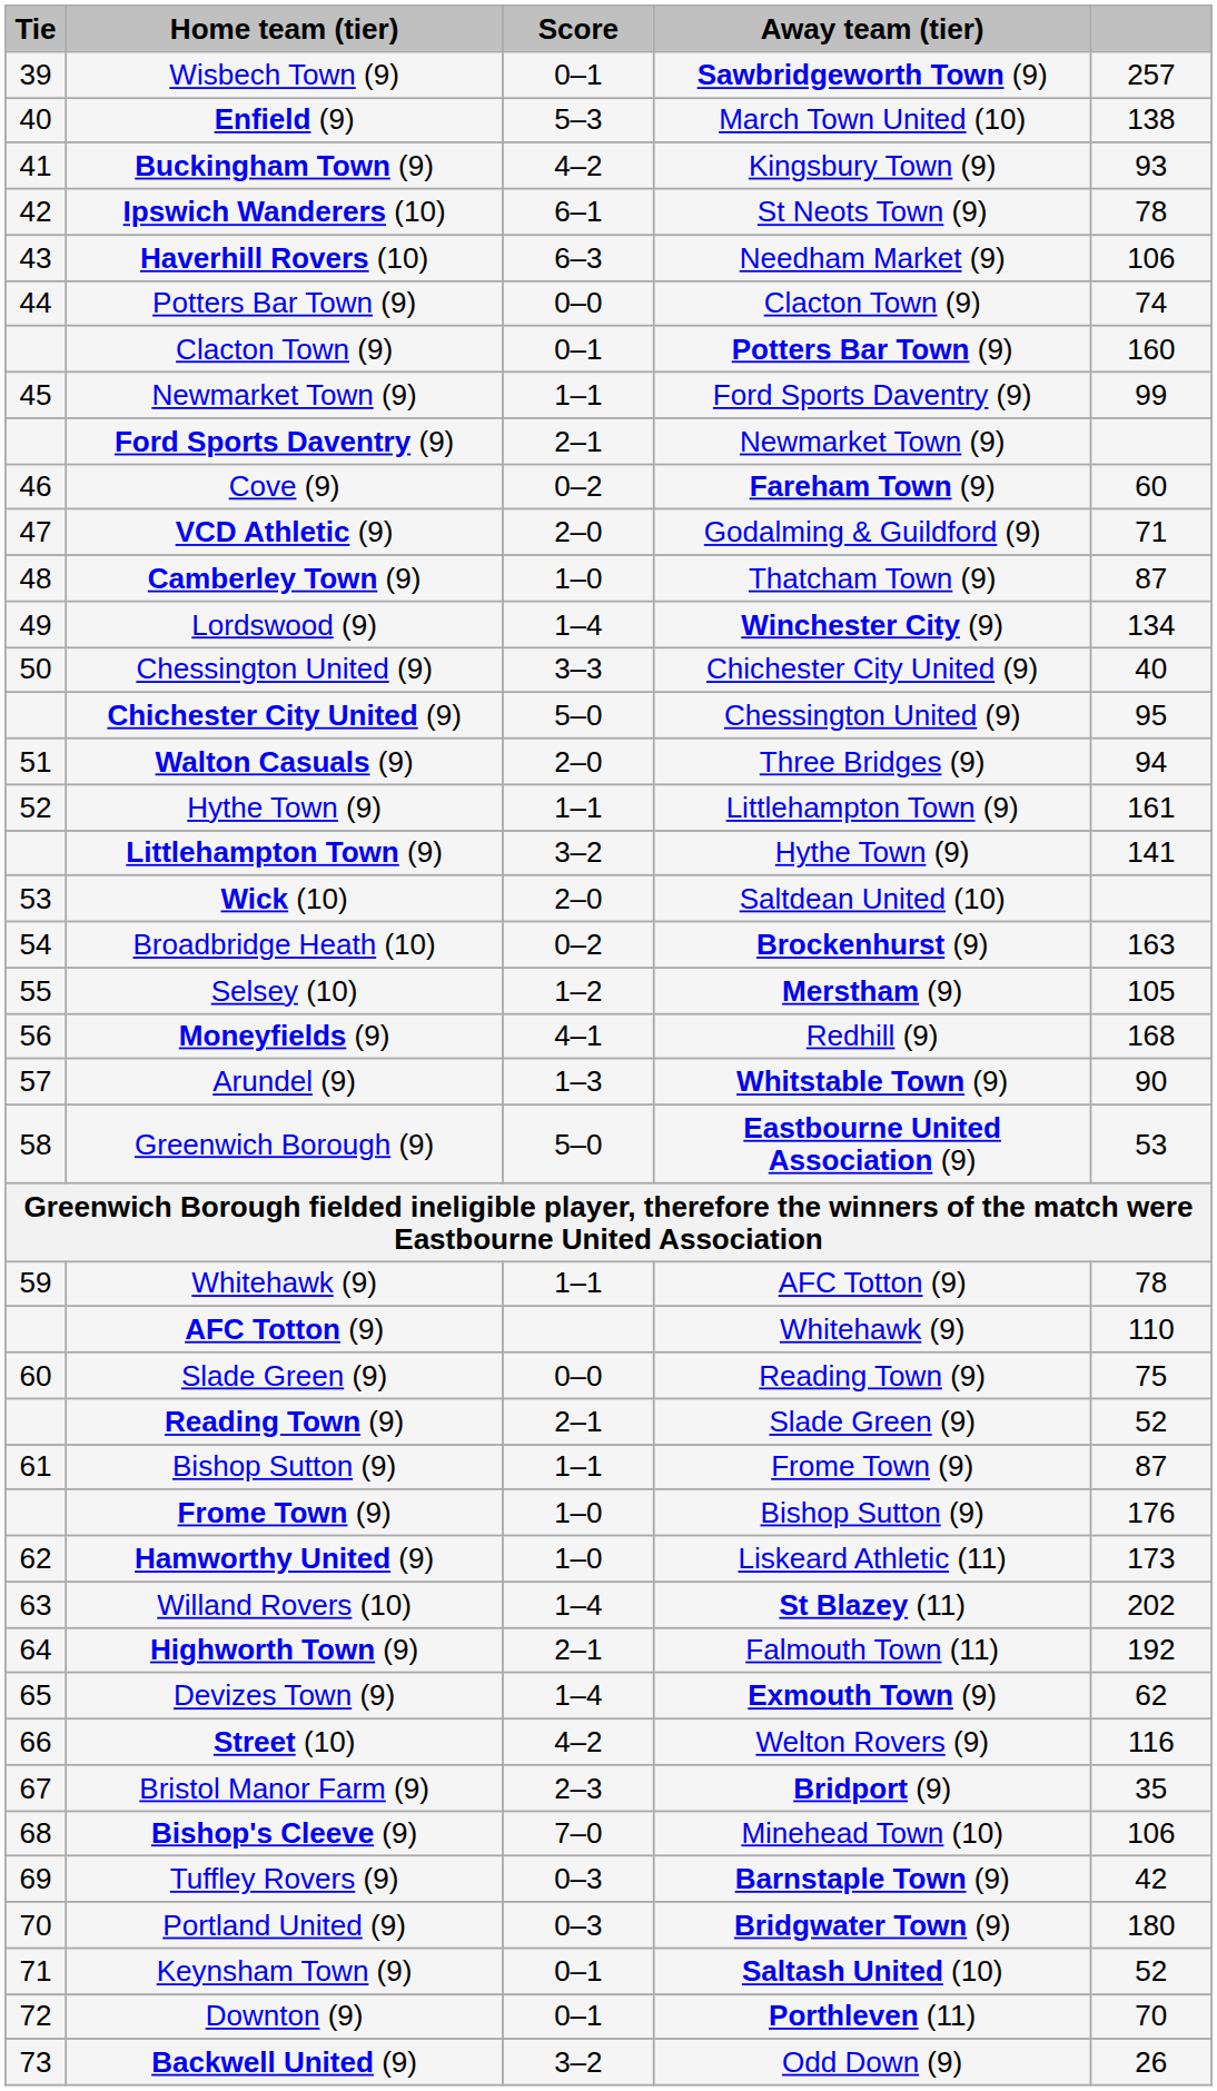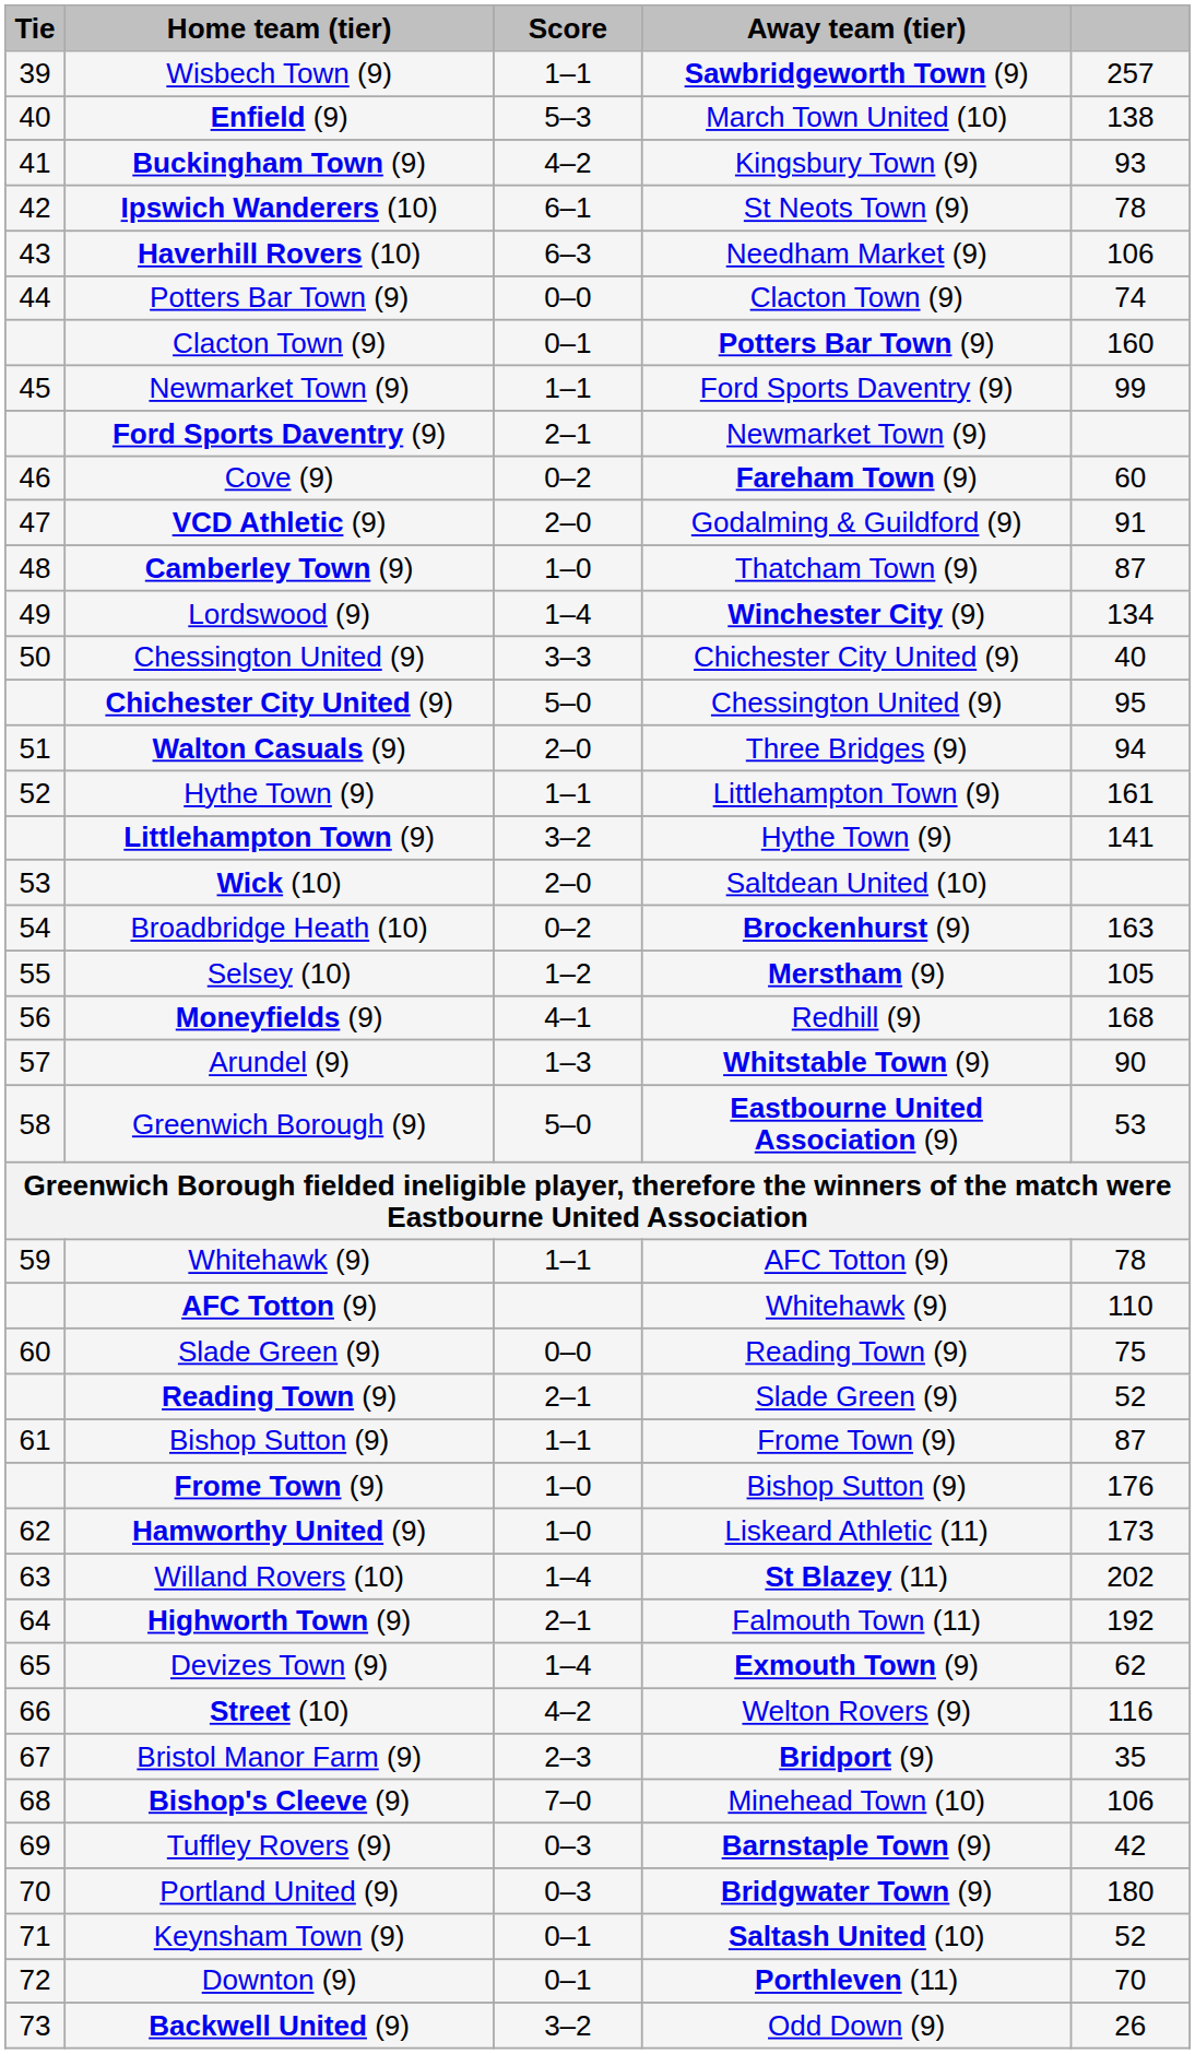Wisbech Town (9) | Score: 0–1 -> 1–1
VCD Athletic (9) | column 5: 71 -> 91
